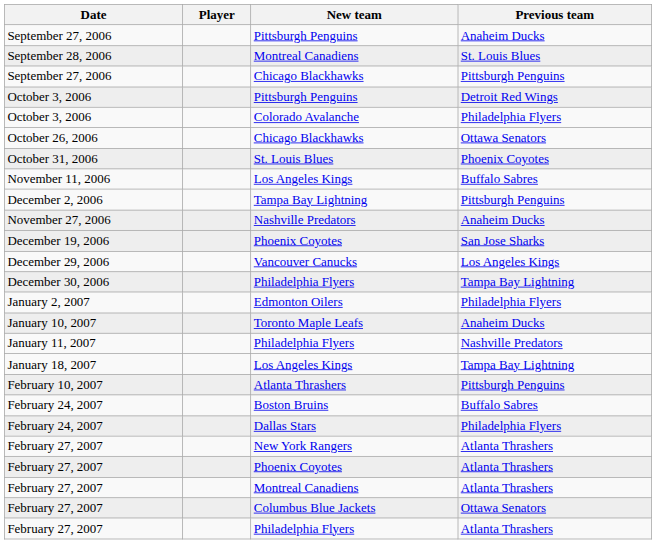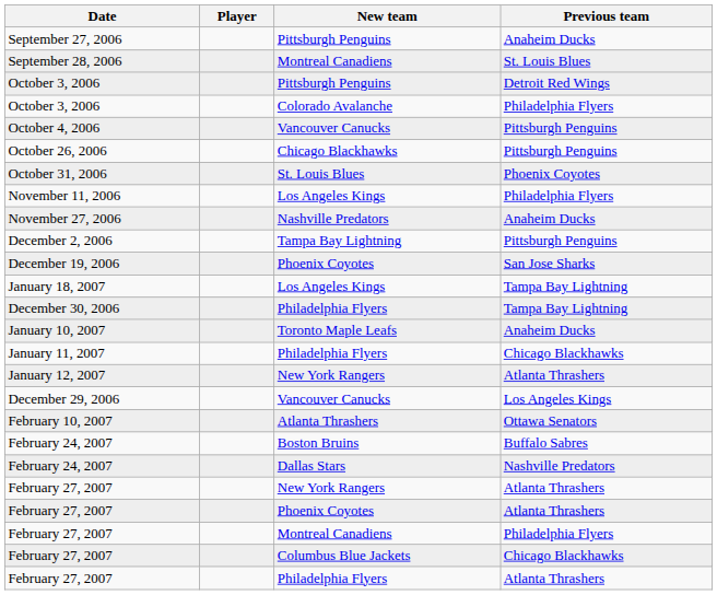- row: September 27, 2006 | Chicago Blackhawks | Pittsburgh Penguins
+ row: October 4, 2006 | Vancouver Canucks | Pittsburgh Penguins
October 26, 2006 | Previous team: Ottawa Senators -> Pittsburgh Penguins
November 11, 2006 | Previous team: Buffalo Sabres -> Philadelphia Flyers
rows swapped: November 27, 2006 <-> December 2, 2006
rows swapped: December 29, 2006 <-> January 18, 2007
- row: January 2, 2007 | Edmonton Oilers | Philadelphia Flyers
January 11, 2007 | Previous team: Nashville Predators -> Chicago Blackhawks
+ row: January 12, 2007 | New York Rangers | Atlanta Thrashers
February 10, 2007 | Previous team: Pittsburgh Penguins -> Ottawa Senators
February 24, 2007 / Dallas Stars | Previous team: Philadelphia Flyers -> Nashville Predators
February 27, 2007 / Montreal Canadiens | Previous team: Atlanta Thrashers -> Philadelphia Flyers
February 27, 2007 / Columbus Blue Jackets | Previous team: Ottawa Senators -> Chicago Blackhawks
